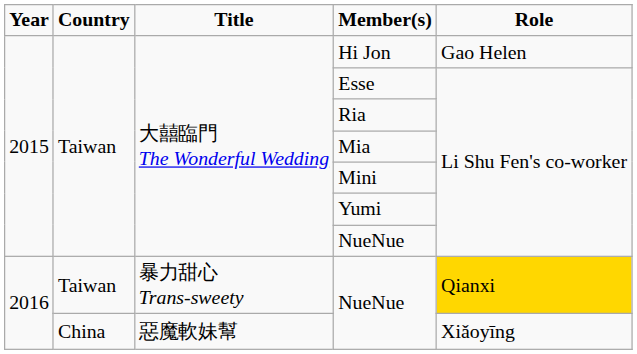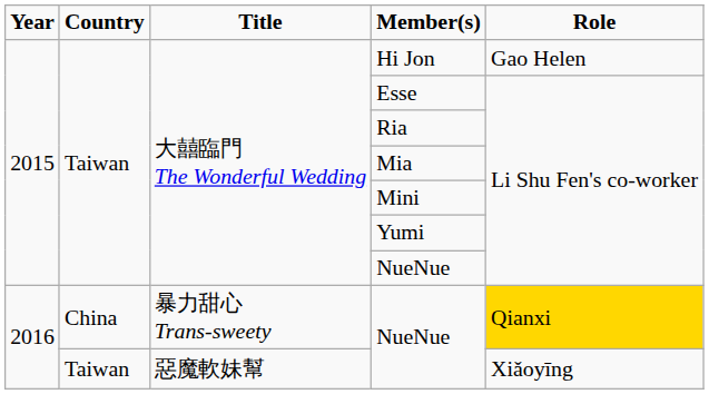暴力甜心 Trans-sweety / NueNue | column 2: Taiwan -> China
惡魔軟妹幫 / NueNue | column 2: China -> Taiwan
